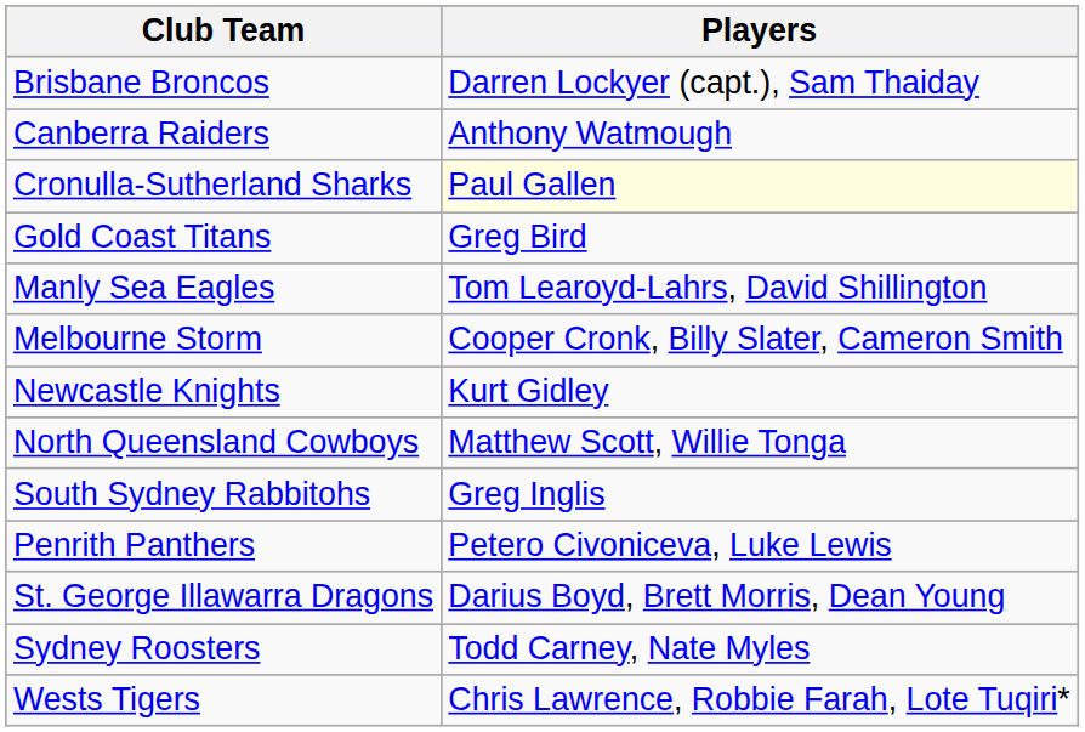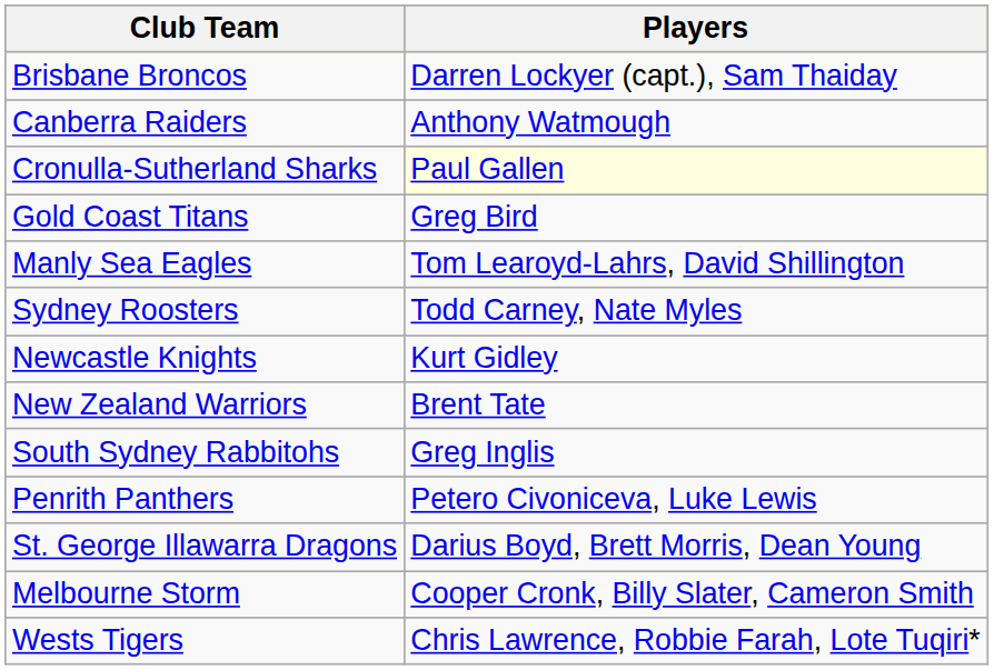rows swapped: Melbourne Storm <-> Sydney Roosters
+ row: New Zealand Warriors | Brent Tate
- row: North Queensland Cowboys | Matthew Scott, Willie Tonga
